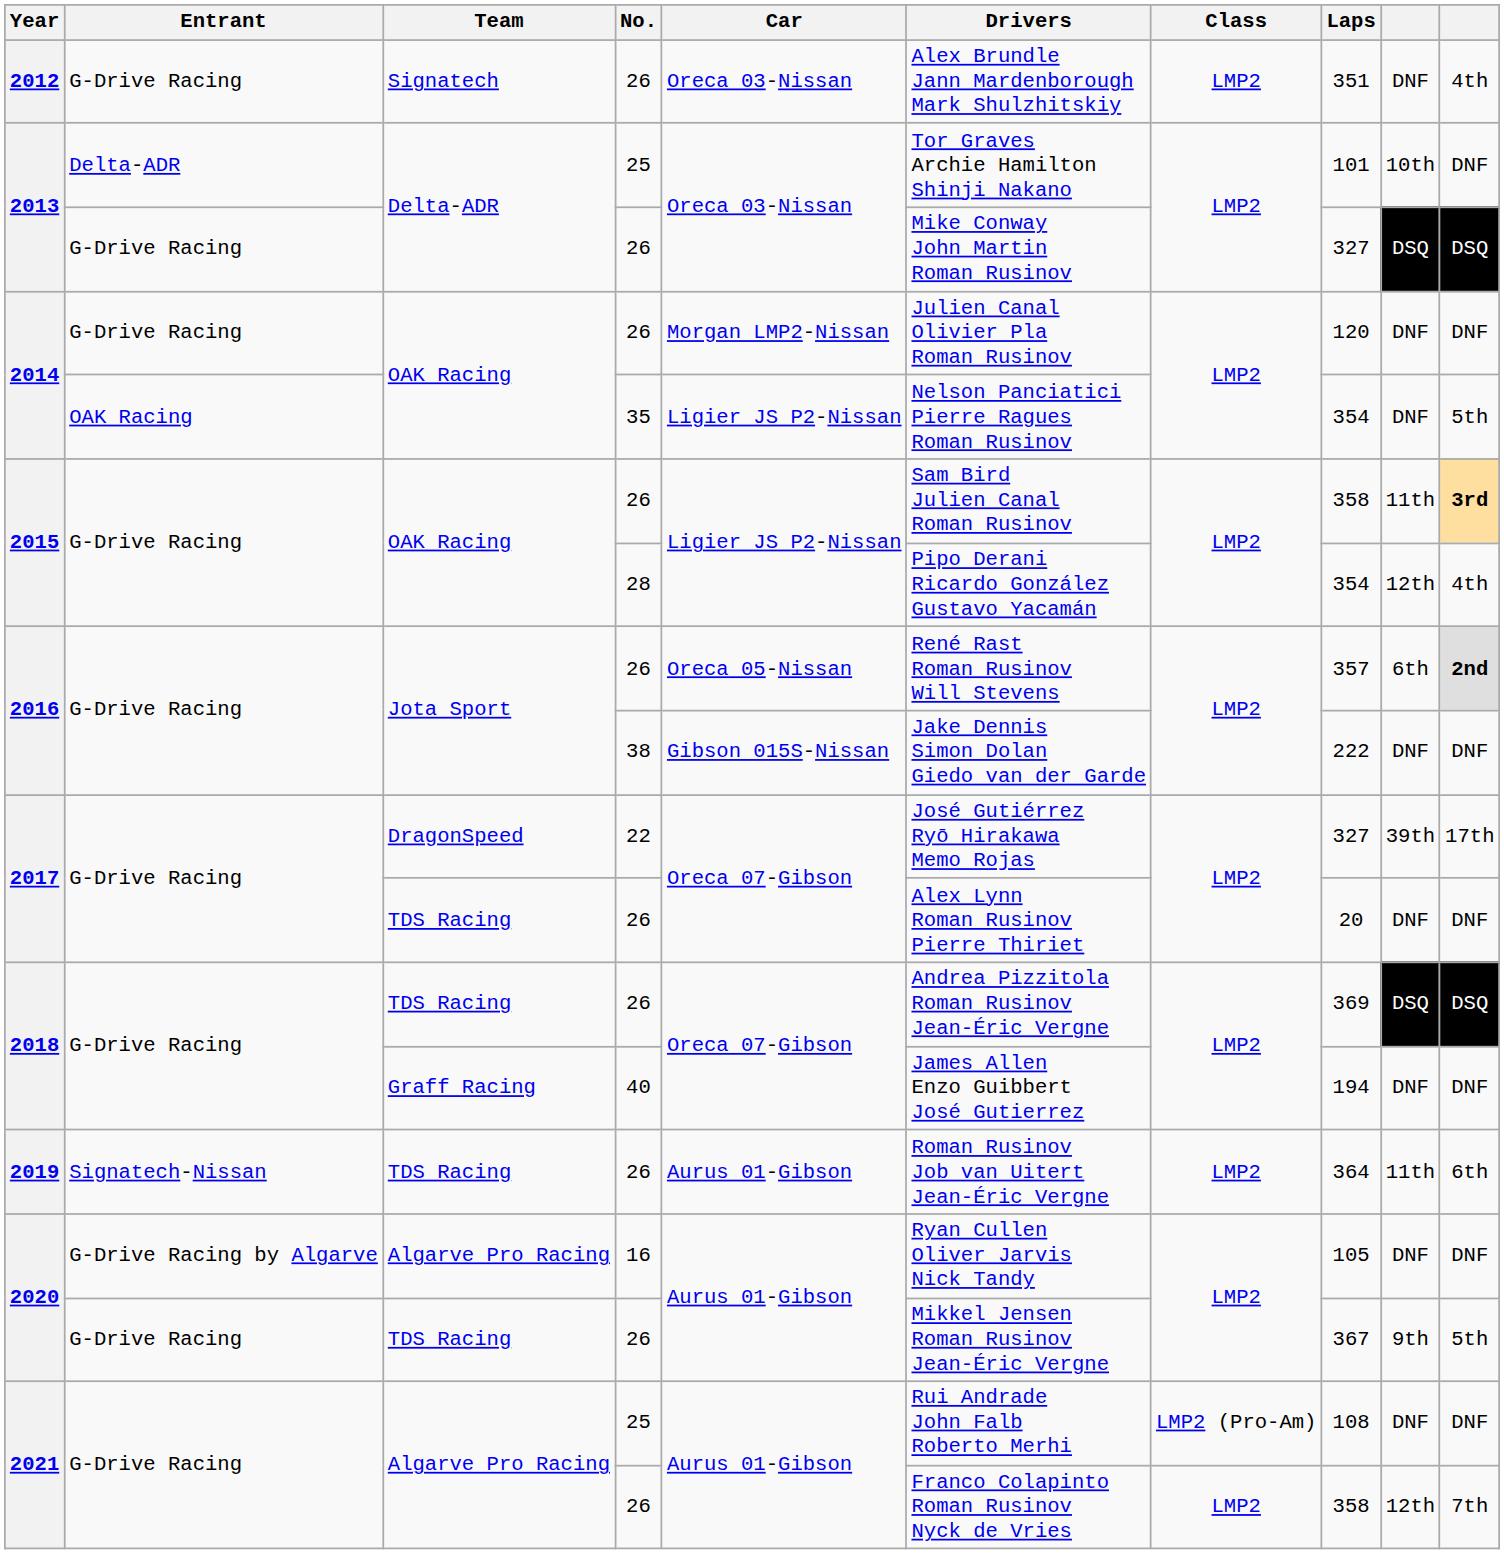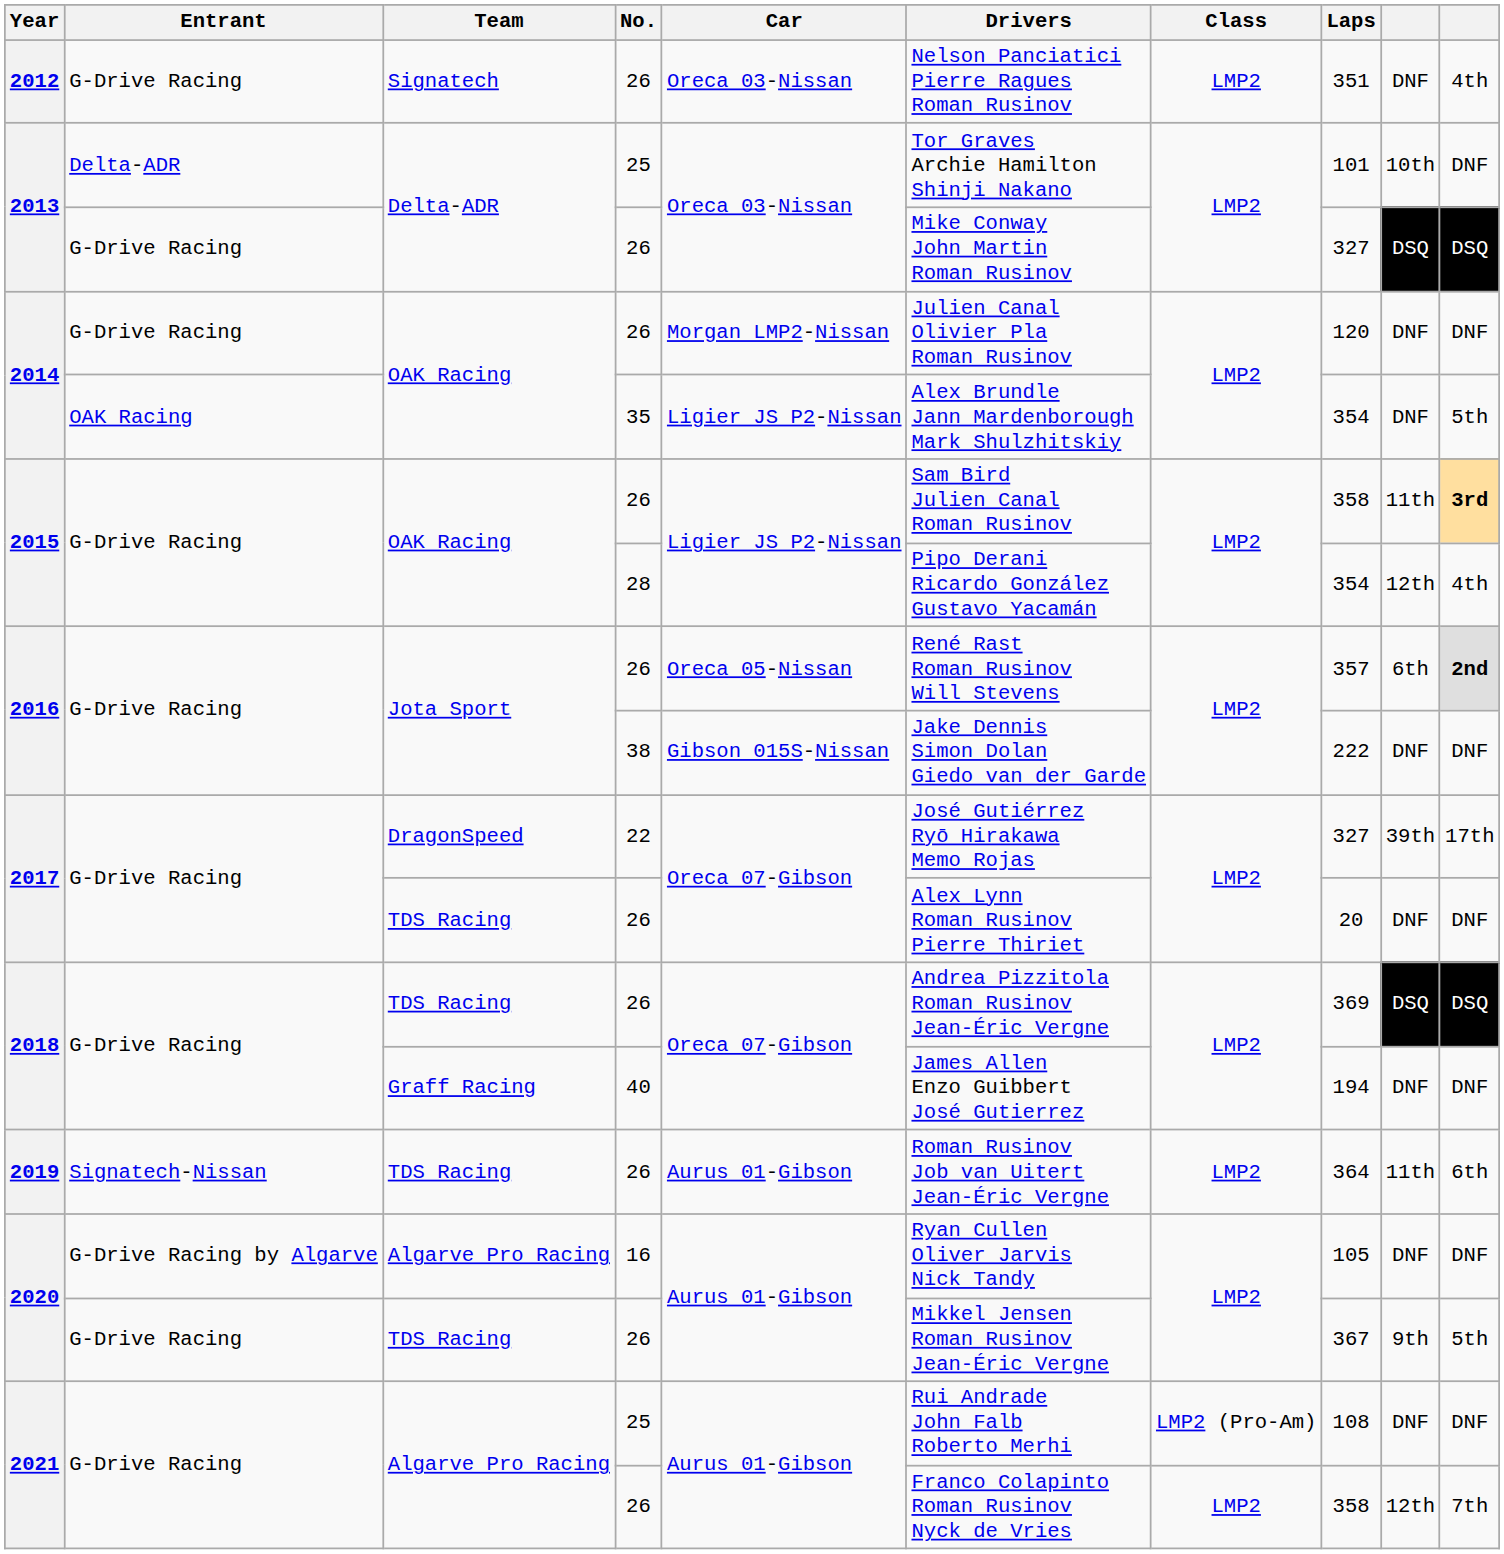2012 | Drivers: Alex Brundle Jann Mardenborough Mark Shulzhitskiy -> Nelson Panciatici Pierre Ragues Roman Rusinov
2014 / 35 | Drivers: Nelson Panciatici Pierre Ragues Roman Rusinov -> Alex Brundle Jann Mardenborough Mark Shulzhitskiy
